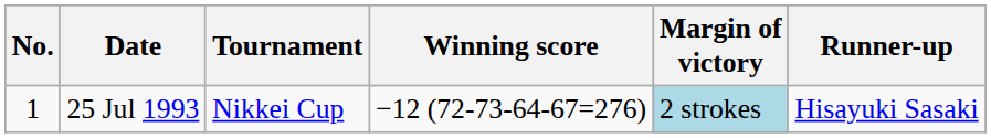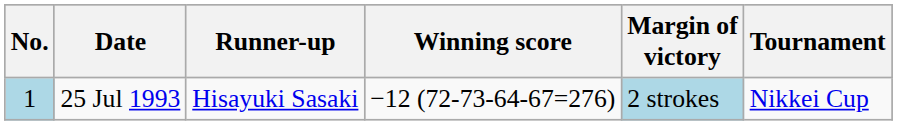columns swapped: Tournament <-> Runner-up
25 Jul 1993 | No.: no background -> lightblue background
